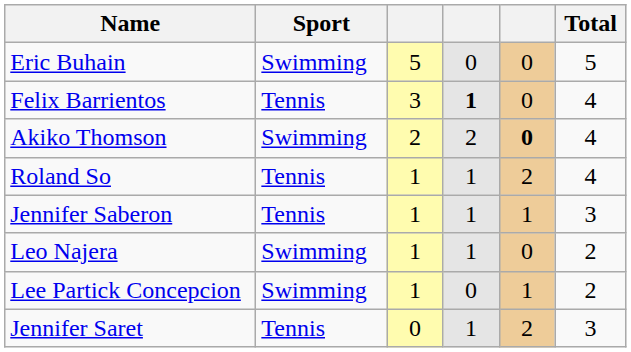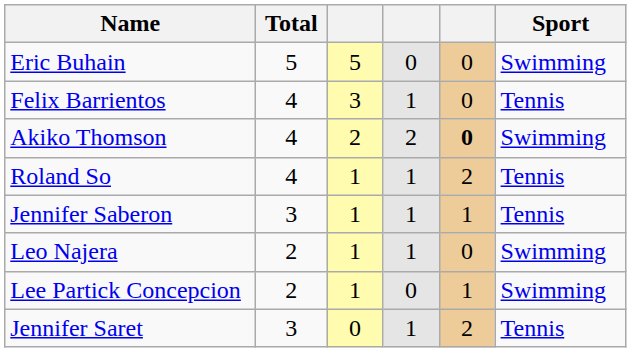columns swapped: Sport <-> Total
Felix Barrientos | column 4: bold -> normal
